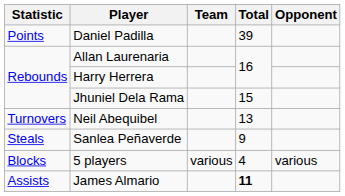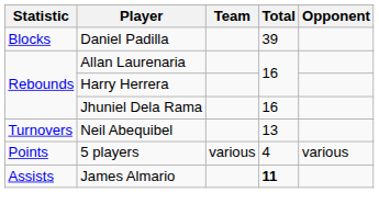Daniel Padilla | Statistic: Points -> Blocks
Jhuniel Dela Rama | Total: 15 -> 16
- row: Steals | Sanlea Peñaverde | 9
5 players | Statistic: Blocks -> Points
